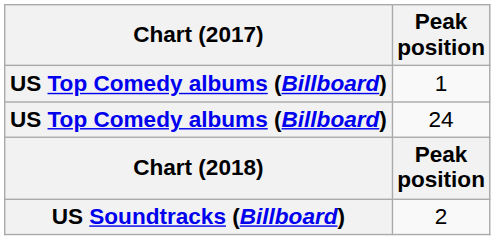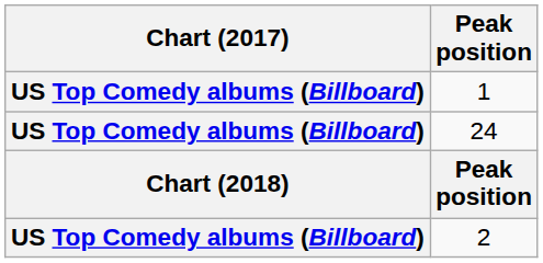2 | Chart (2017): US Soundtracks (Billboard) -> US Top Comedy albums (Billboard)
